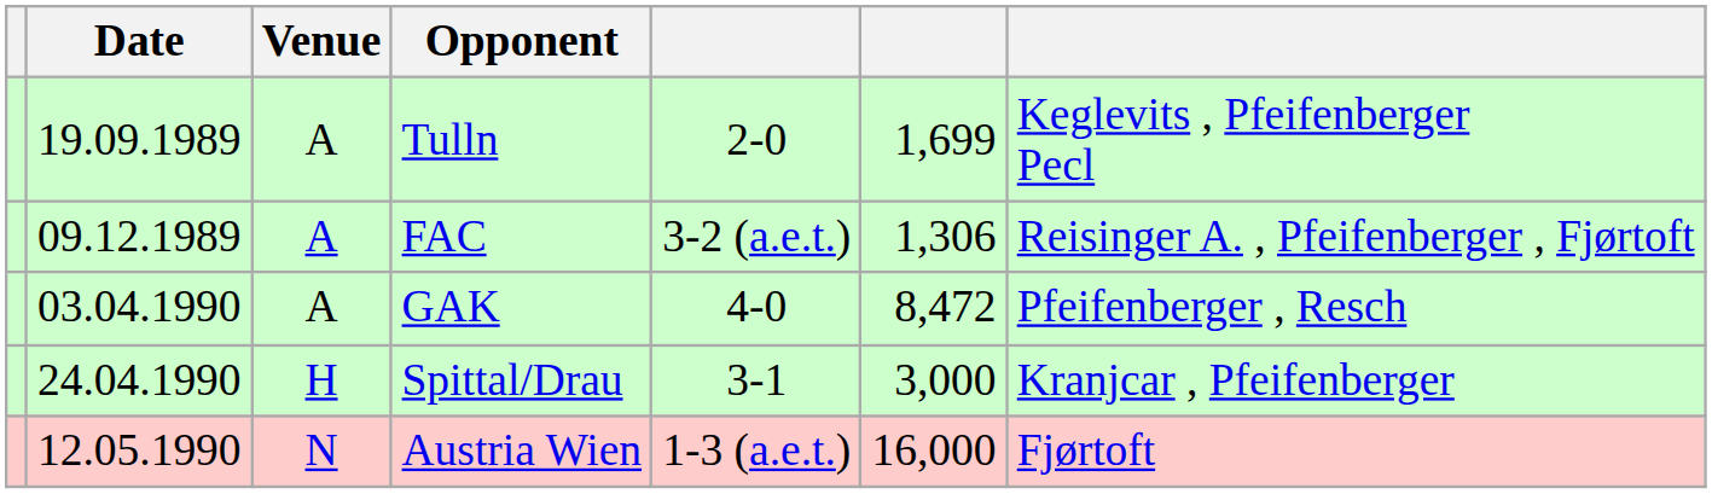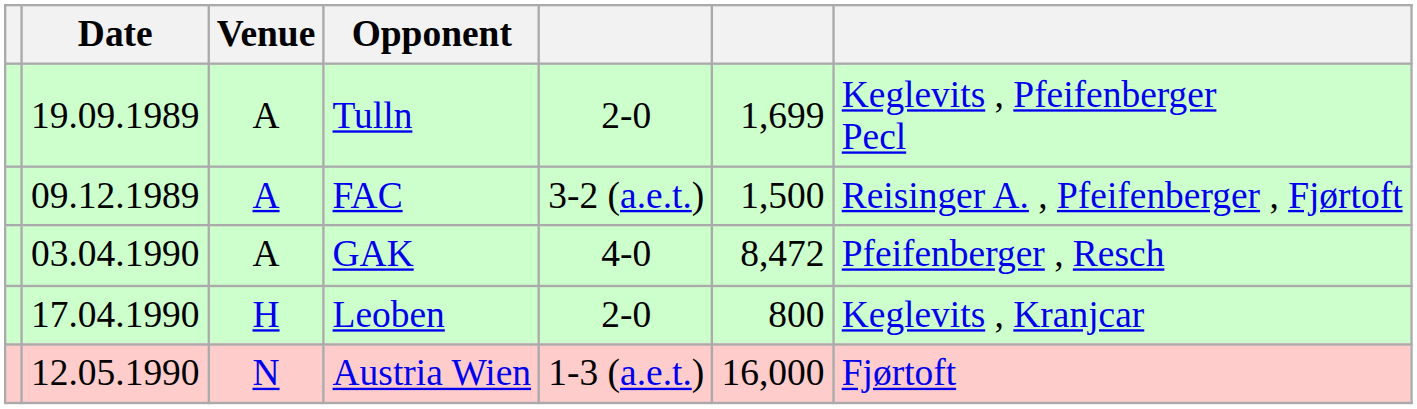FAC | column 6: 1,306 -> 1,500
+ row: 17.04.1990 | H | Leoben | 2-0 | 800 | Keglevits , Kranjcar
- row: 24.04.1990 | H | Spittal/Drau | 3-1 | 3,000 | Kranjcar , Pfeifenberger
